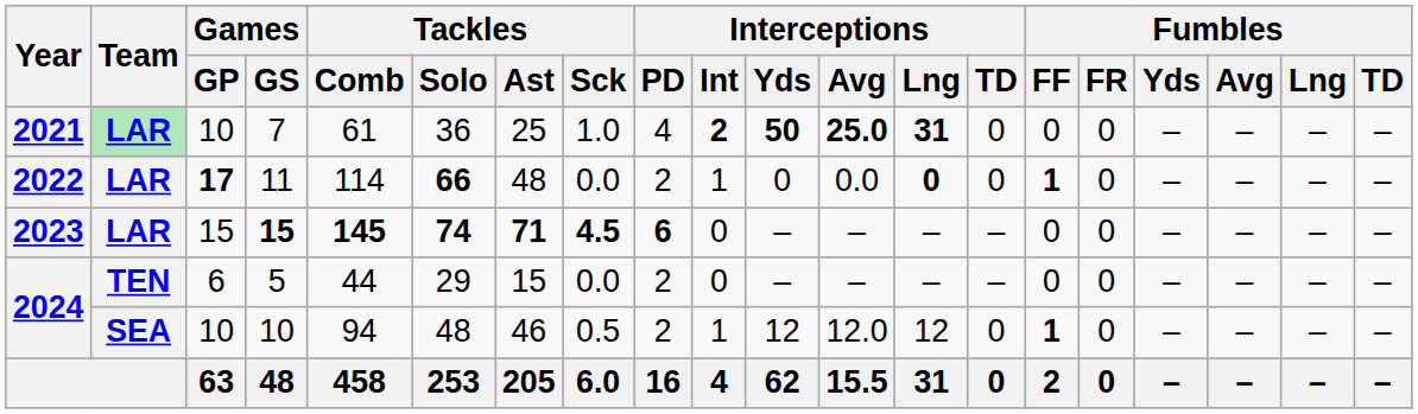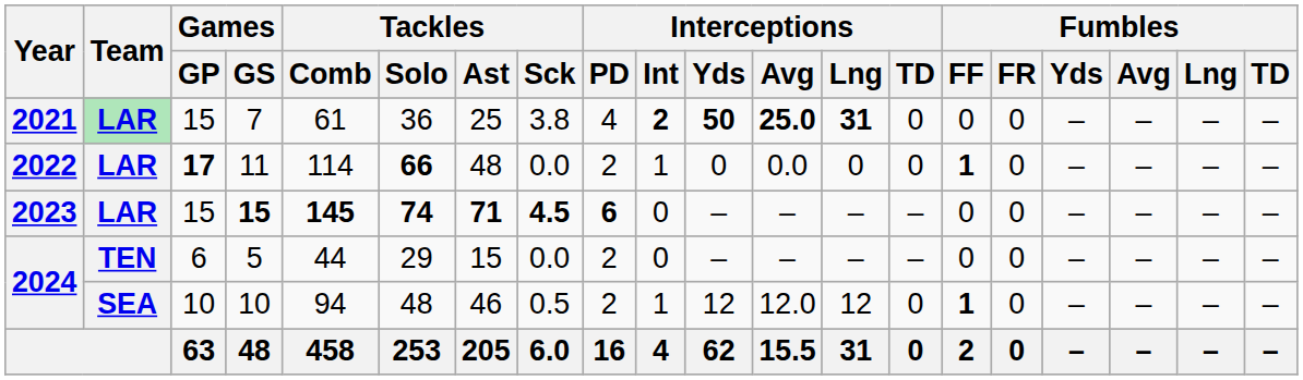7 | Games / GP: 10 -> 15
7 | Tackles / Sck: 1.0 -> 3.8
11 | Interceptions / Lng: bold -> normal
